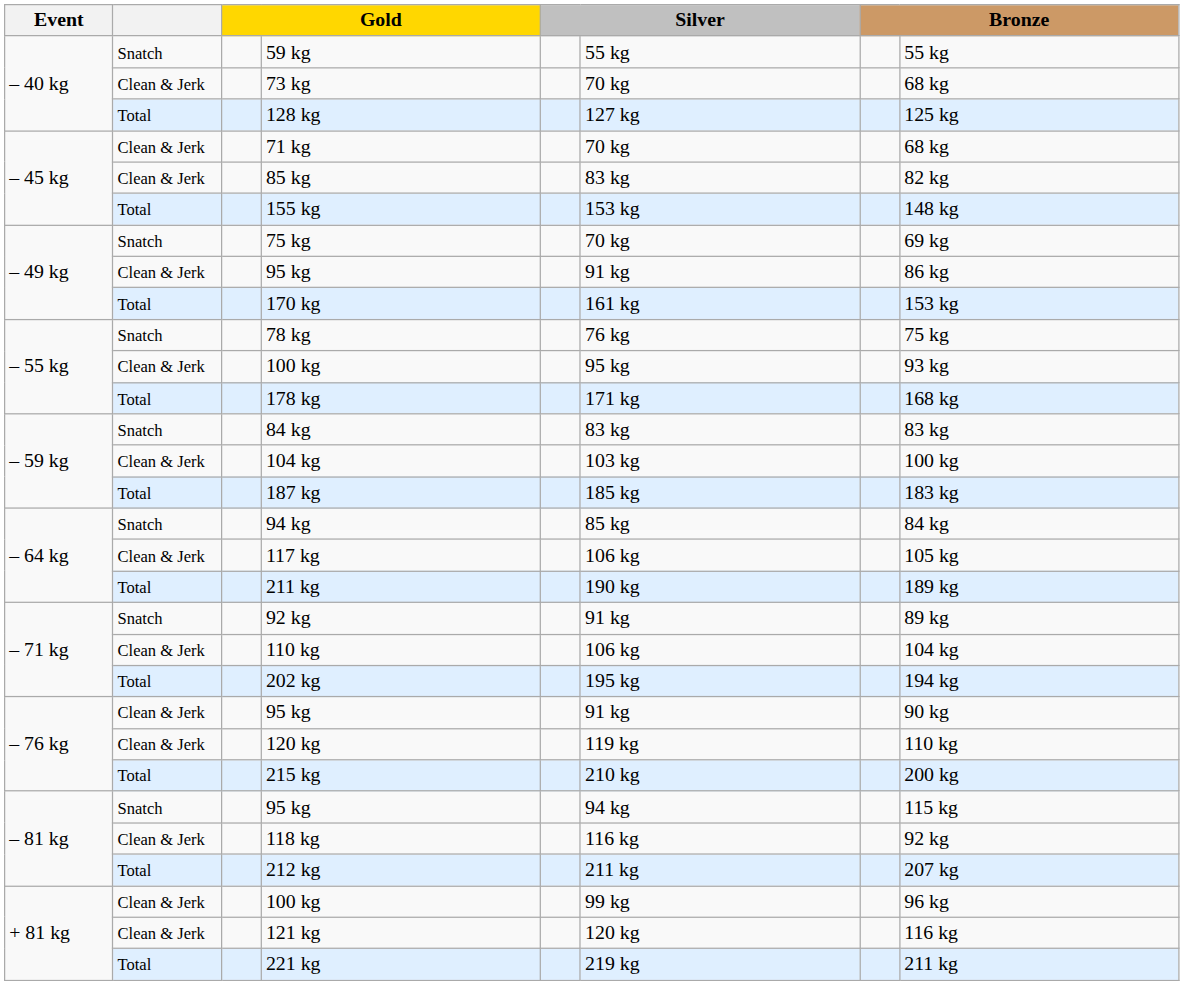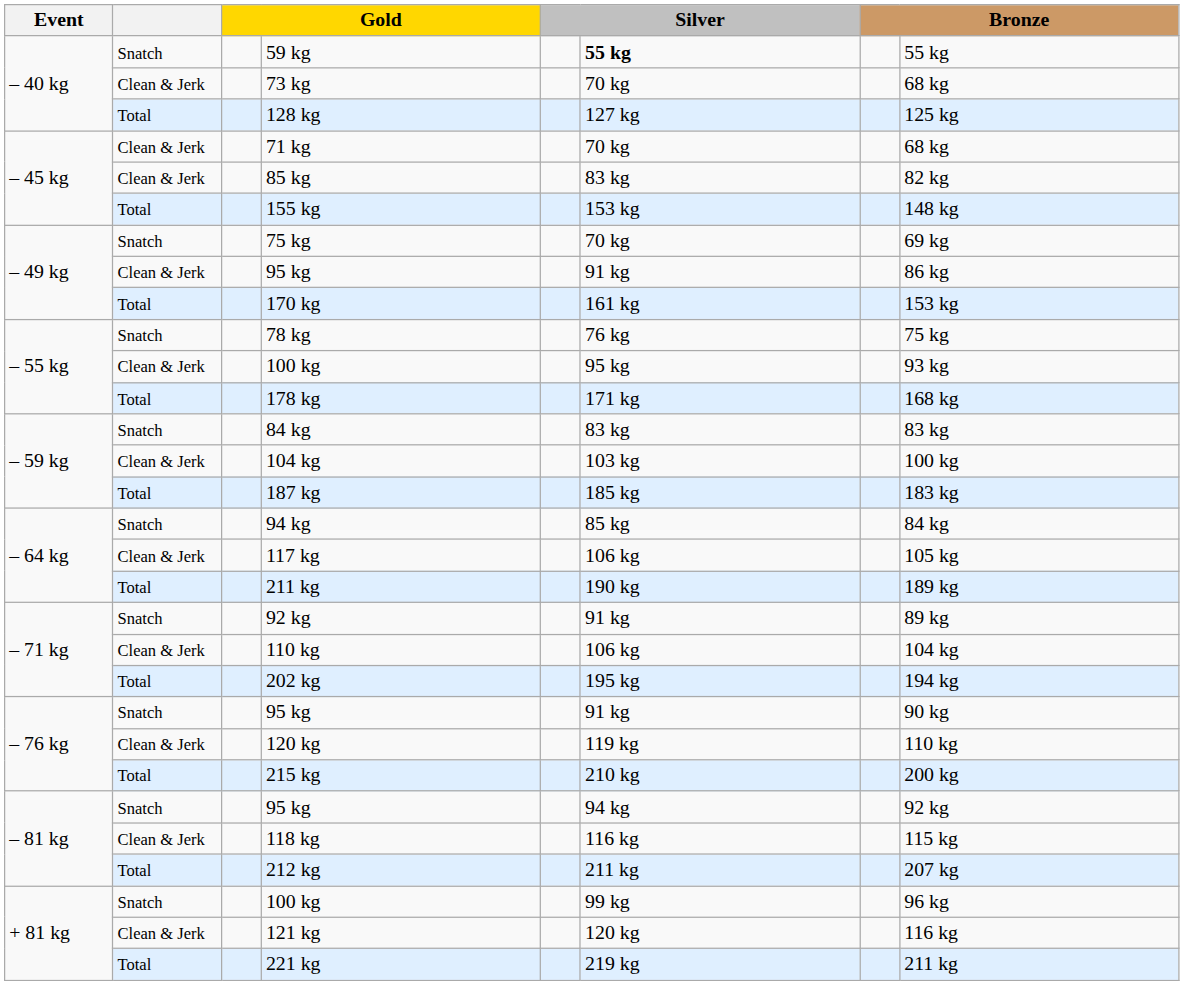59 kg | column 6: normal -> bold
– 76 kg / 95 kg | column 2: Clean & Jerk -> Snatch
– 81 kg / 95 kg | column 8: 115 kg -> 92 kg
118 kg | column 8: 92 kg -> 115 kg
+ 81 kg / 100 kg | column 2: Clean & Jerk -> Snatch
